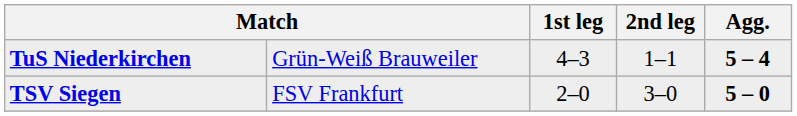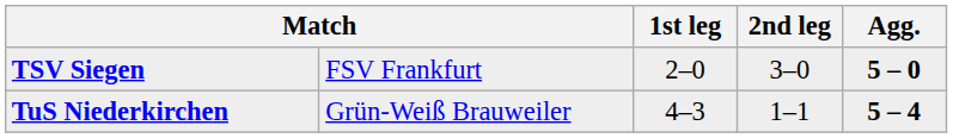rows swapped: TSV Siegen <-> TuS Niederkirchen
